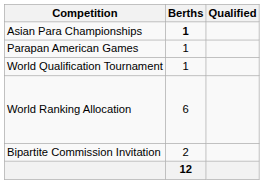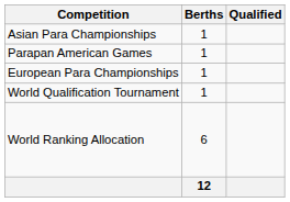Asian Para Championships | Berths: bold -> normal
+ row: European Para Championships | 1
- row: Bipartite Commission Invitation | 2
